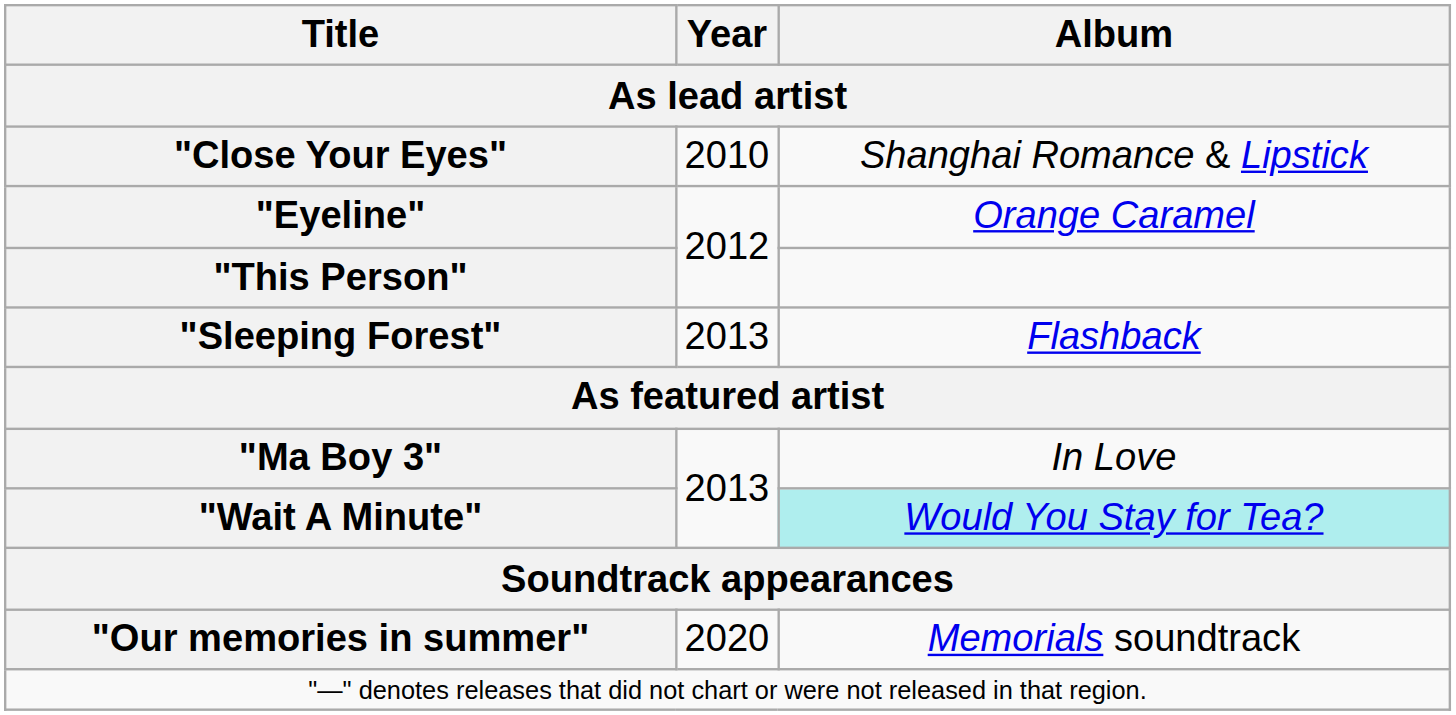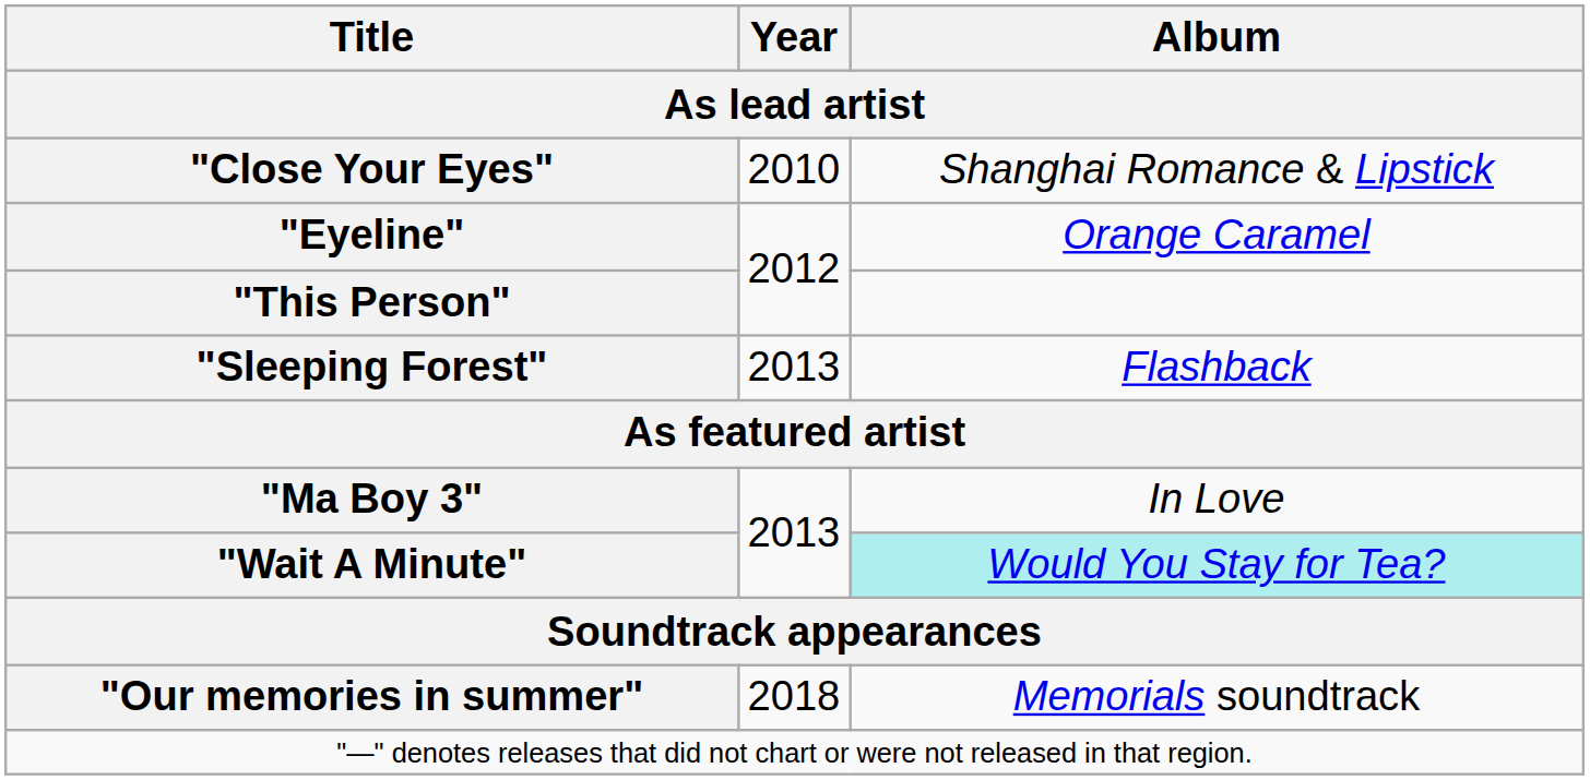"Our memories in summer" | Year / As lead artist: 2020 -> 2018
